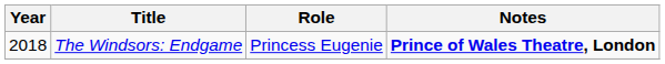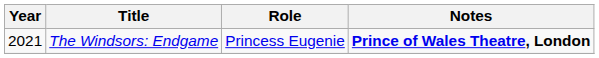The Windsors: Endgame | Year: 2018 -> 2021
